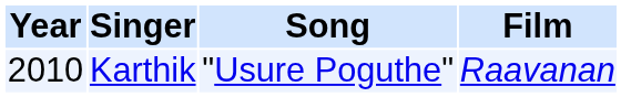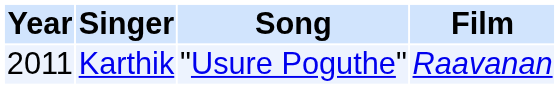Karthik | Year: 2010 -> 2011
